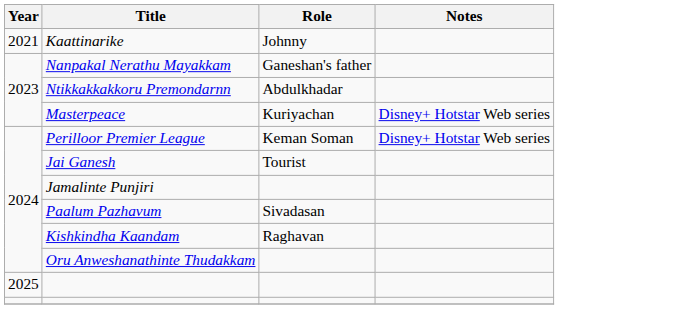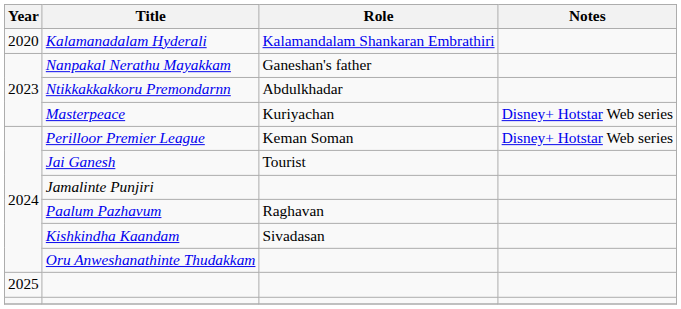+ row: 2020 | Kalamanadalam Hyderali | Kalamandalam Shankaran Embrathiri
- row: 2021 | Kaattinarike | Johnny
Paalum Pazhavum | Role: Sivadasan -> Raghavan
Kishkindha Kaandam | Role: Raghavan -> Sivadasan
